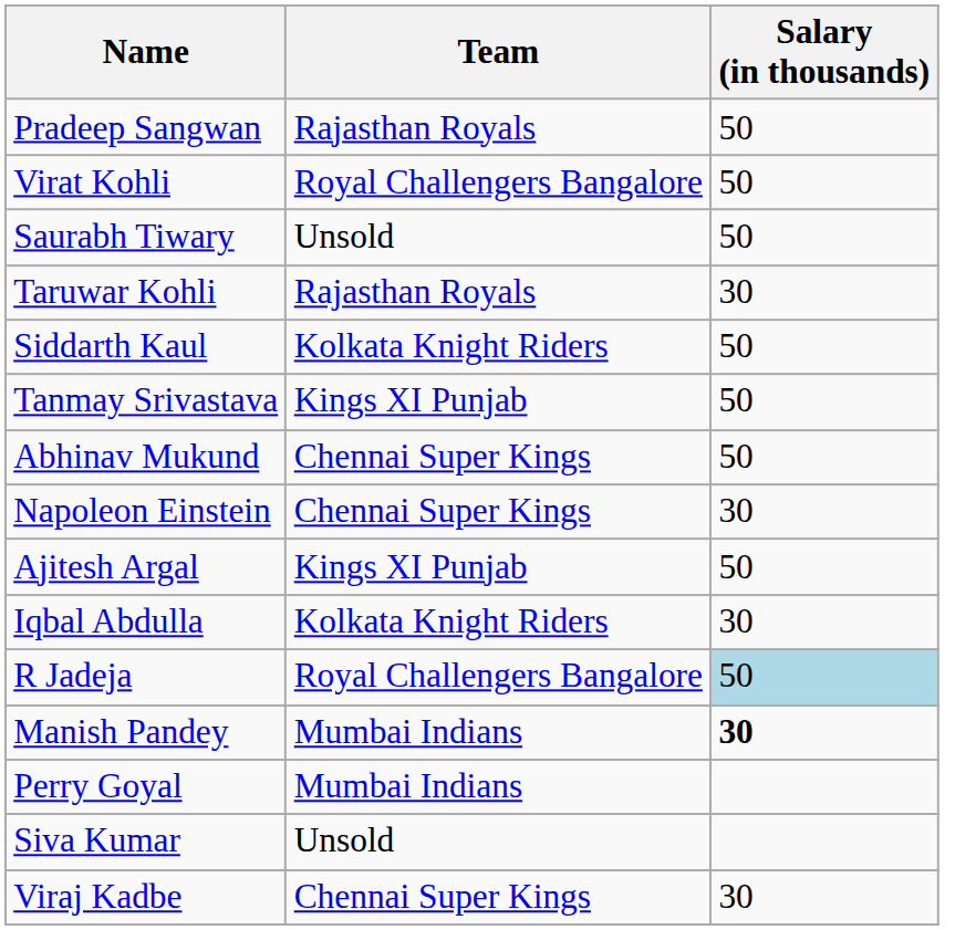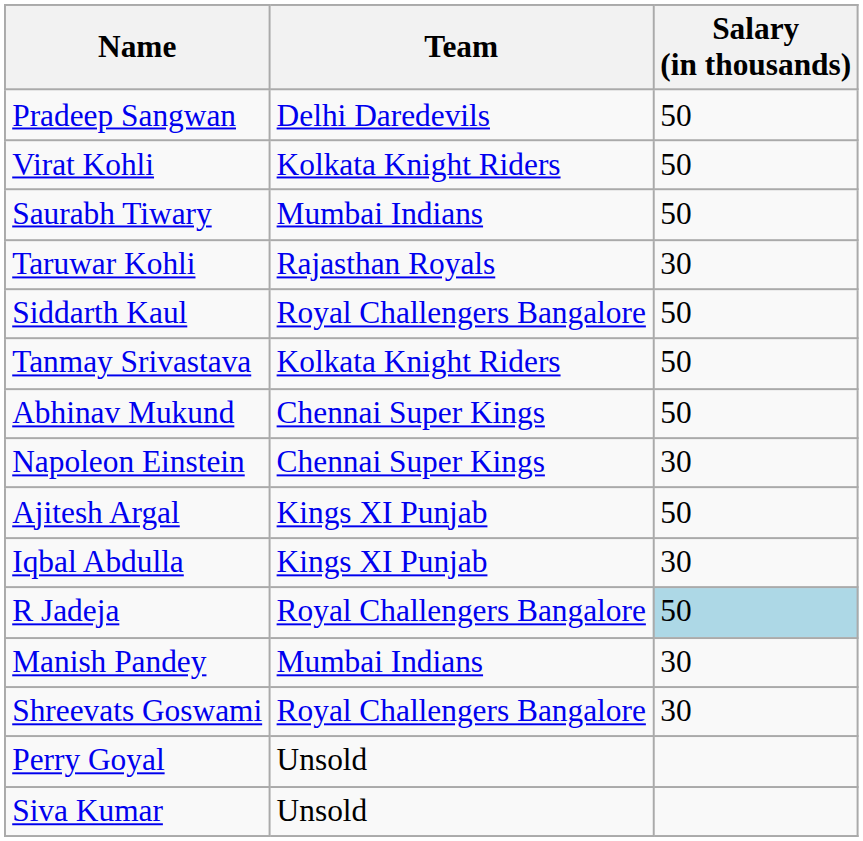Pradeep Sangwan | Team: Rajasthan Royals -> Delhi Daredevils
Virat Kohli | Team: Royal Challengers Bangalore -> Kolkata Knight Riders
Saurabh Tiwary | Team: Unsold -> Mumbai Indians
Siddarth Kaul | Team: Kolkata Knight Riders -> Royal Challengers Bangalore
Tanmay Srivastava | Team: Kings XI Punjab -> Kolkata Knight Riders
Iqbal Abdulla | Team: Kolkata Knight Riders -> Kings XI Punjab
Manish Pandey | Salary (in thousands): bold -> normal
+ row: Shreevats Goswami | Royal Challengers Bangalore | 30
Perry Goyal | Team: Mumbai Indians -> Unsold
- row: Viraj Kadbe | Chennai Super Kings | 30
